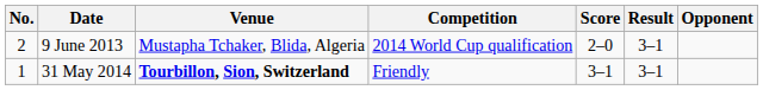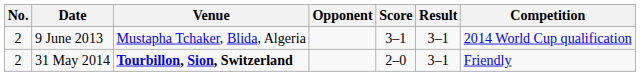columns swapped: Opponent <-> Competition
9 June 2013 | Score: 2–0 -> 3–1
31 May 2014 | No.: 1 -> 2
31 May 2014 | Score: 3–1 -> 2–0
